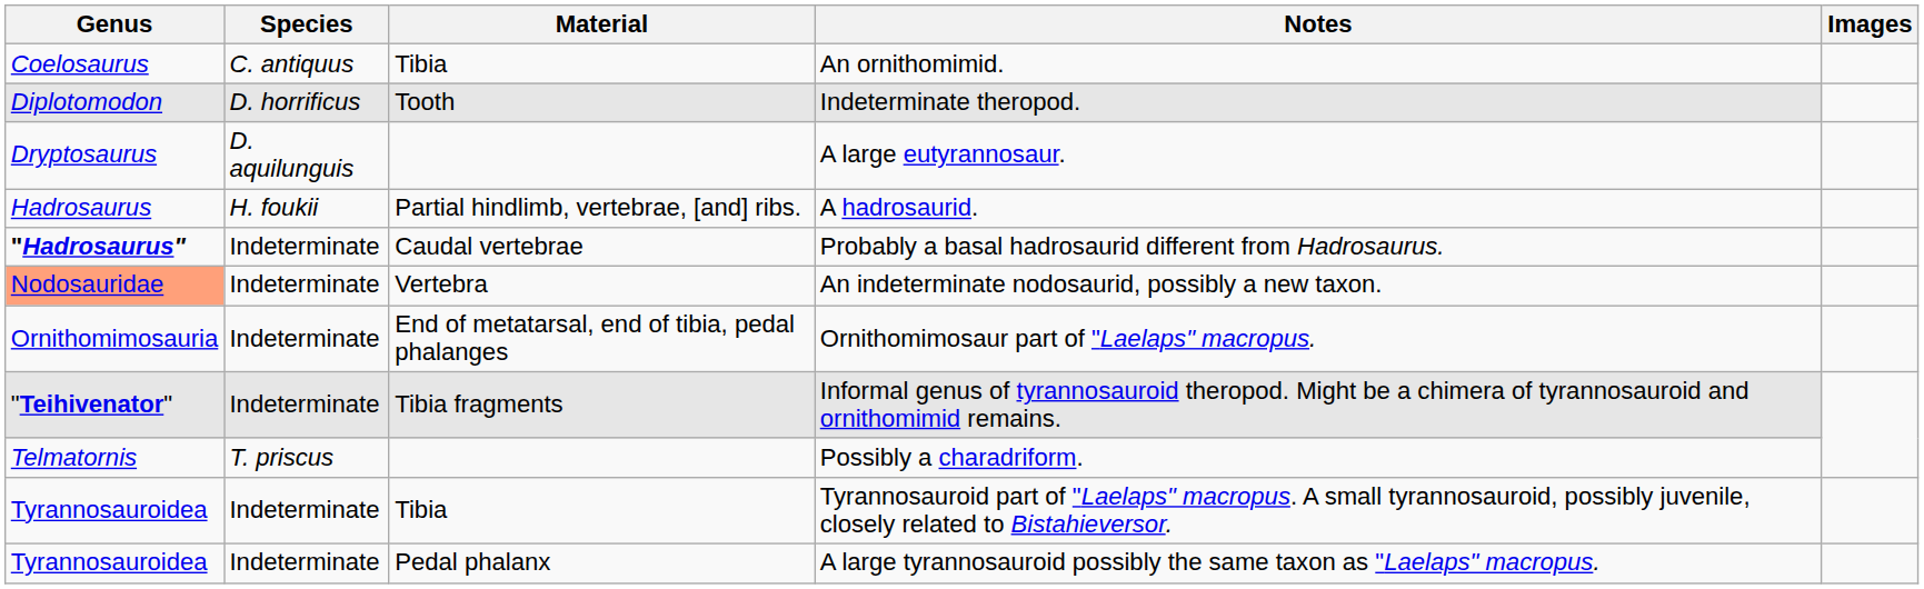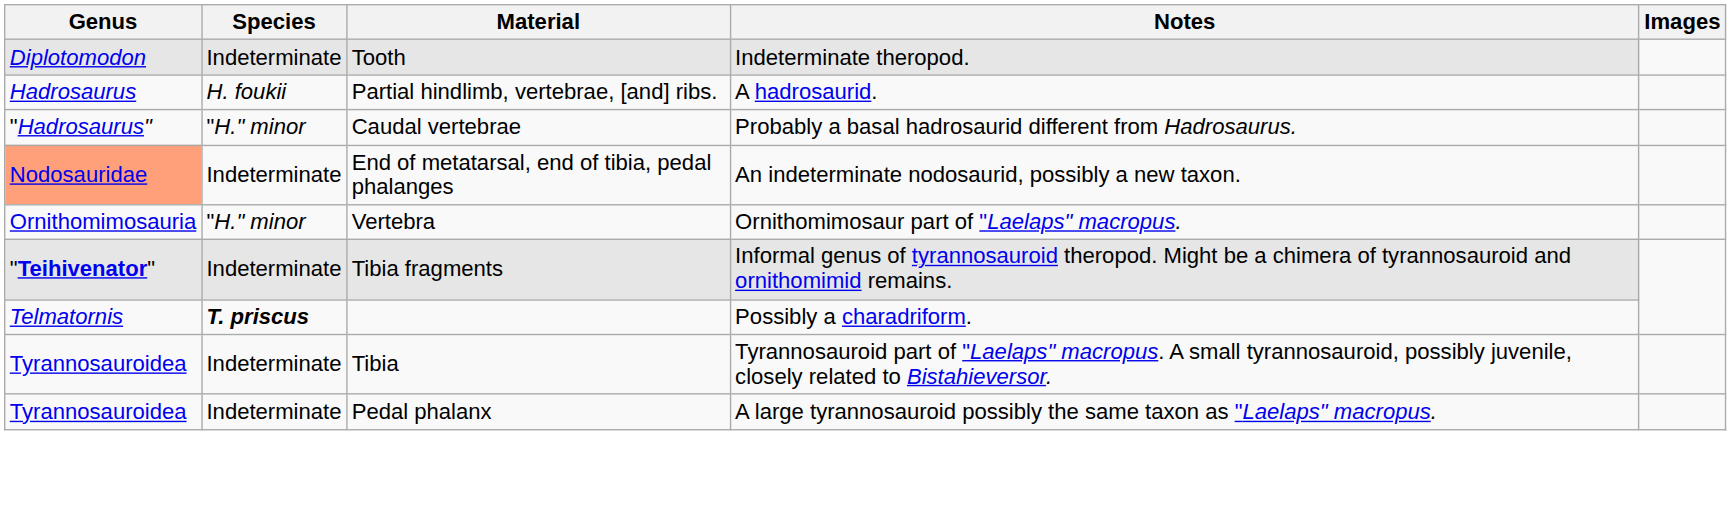- row: Coelosaurus | C. antiquus | Tibia | An ornithomimid.
Indeterminate theropod. | Species: D. horrificus -> Indeterminate
- row: Dryptosaurus | D. aquilunguis | A large eutyrannosaur.
Probably a basal hadrosaurid different from Hadrosaurus. | Genus: bold -> normal
Probably a basal hadrosaurid different from Hadrosaurus. | Species: Indeterminate -> "H." minor
An indeterminate nodosaurid, possibly a new taxon. | Material: Vertebra -> End of metatarsal, end of tibia, pedal phalanges
Ornithomimosaur part of "Laelaps" macropus. | Species: Indeterminate -> "H." minor
Ornithomimosaur part of "Laelaps" macropus. | Material: End of metatarsal, end of tibia, pedal phalanges -> Vertebra
Possibly a charadriform. | Species: normal -> bold
